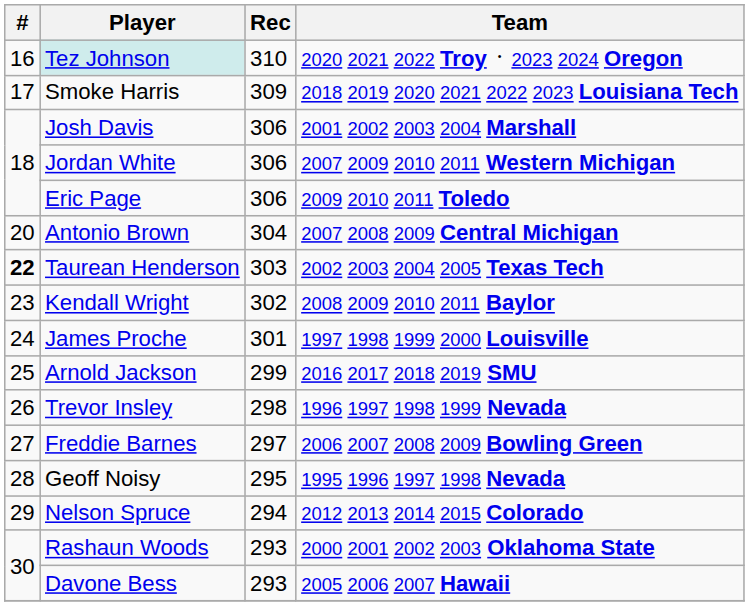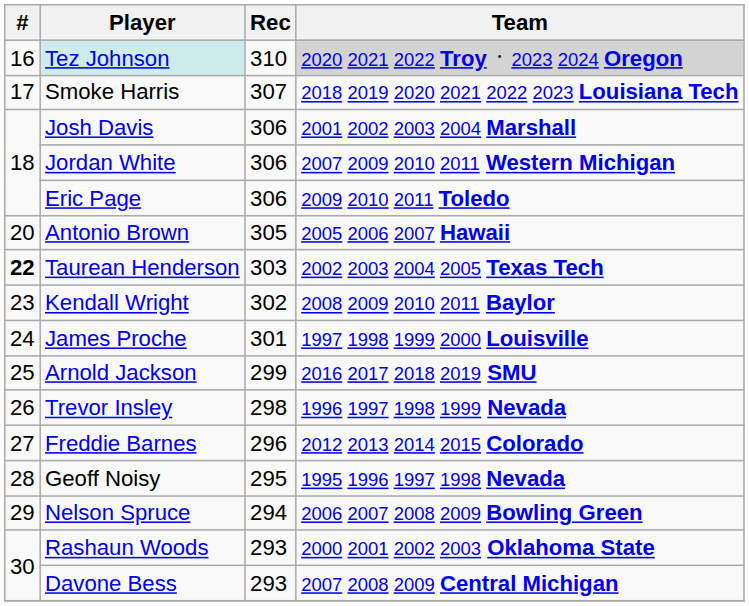Tez Johnson | Team: no background -> lightgrey background
Smoke Harris | Rec: 309 -> 307
Antonio Brown | Rec: 304 -> 305
Antonio Brown | Team: 2007 2008 2009 Central Michigan -> 2005 2006 2007 Hawaii
Freddie Barnes | Rec: 297 -> 296
Freddie Barnes | Team: 2006 2007 2008 2009 Bowling Green -> 2012 2013 2014 2015 Colorado
Nelson Spruce | Team: 2012 2013 2014 2015 Colorado -> 2006 2007 2008 2009 Bowling Green
Davone Bess | Team: 2005 2006 2007 Hawaii -> 2007 2008 2009 Central Michigan
